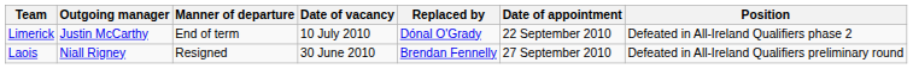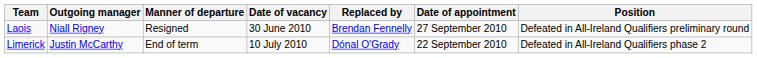rows swapped: Laois <-> Limerick
